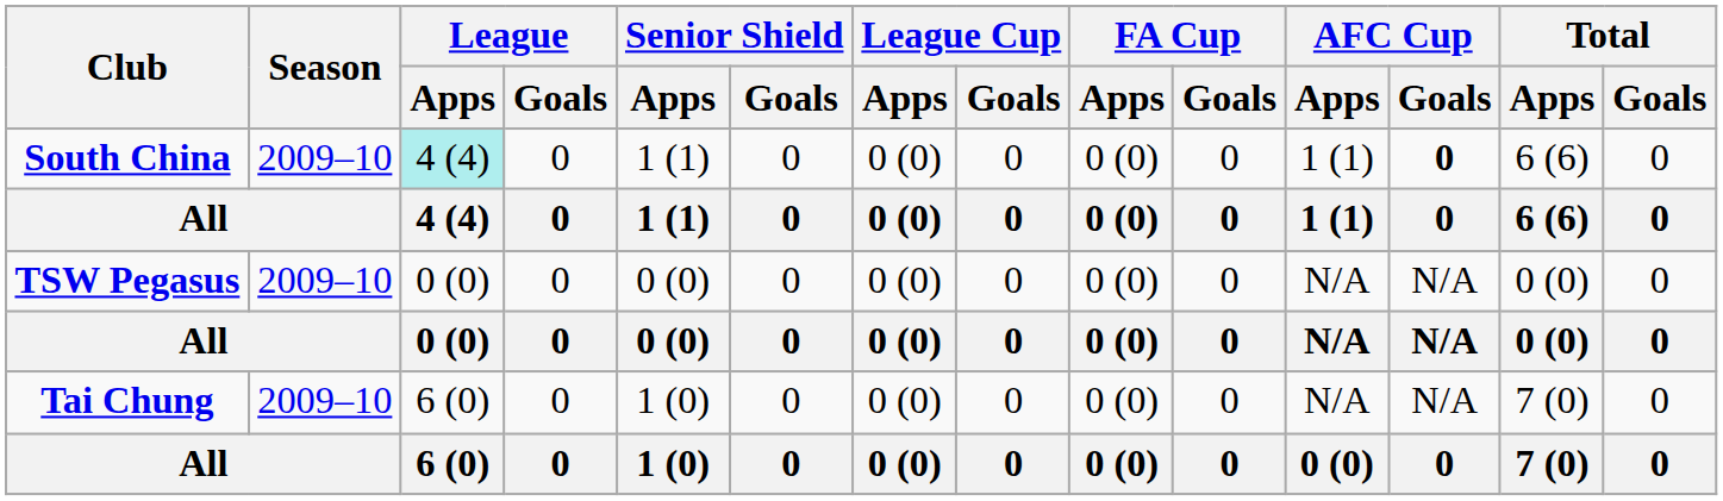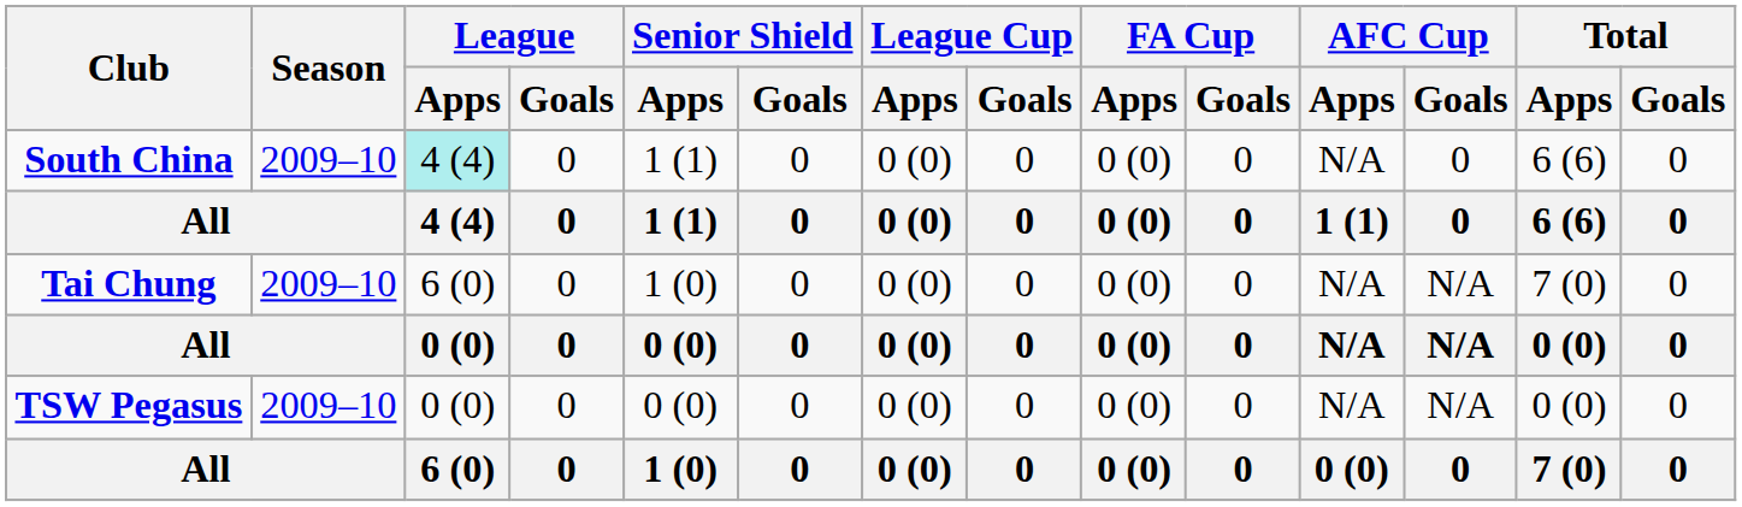South China | AFC Cup / Apps: 1 (1) -> N/A
South China | AFC Cup / Goals: bold -> normal
rows swapped: TSW Pegasus <-> Tai Chung
